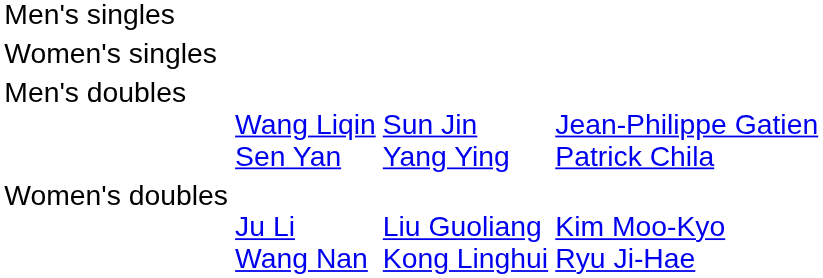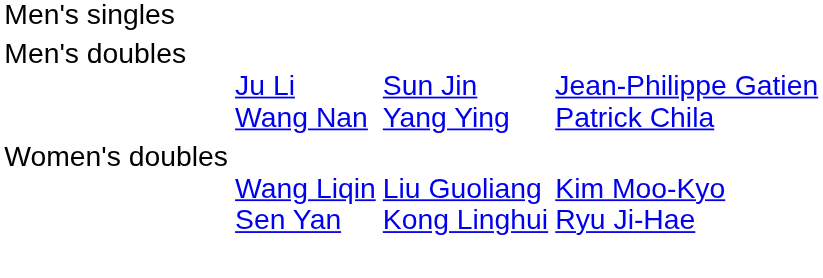- row: Women's singles
Men's doubles | column 2: Wang Liqin Sen Yan -> Ju Li Wang Nan
Women's doubles | column 2: Ju Li Wang Nan -> Wang Liqin Sen Yan
